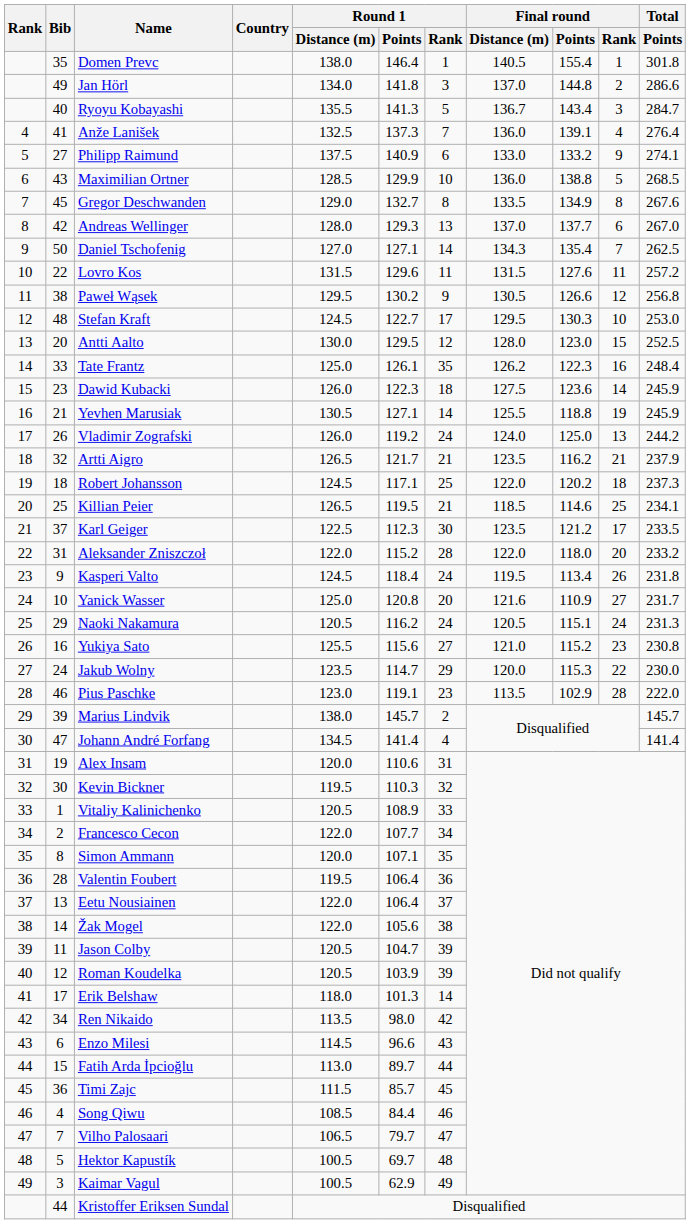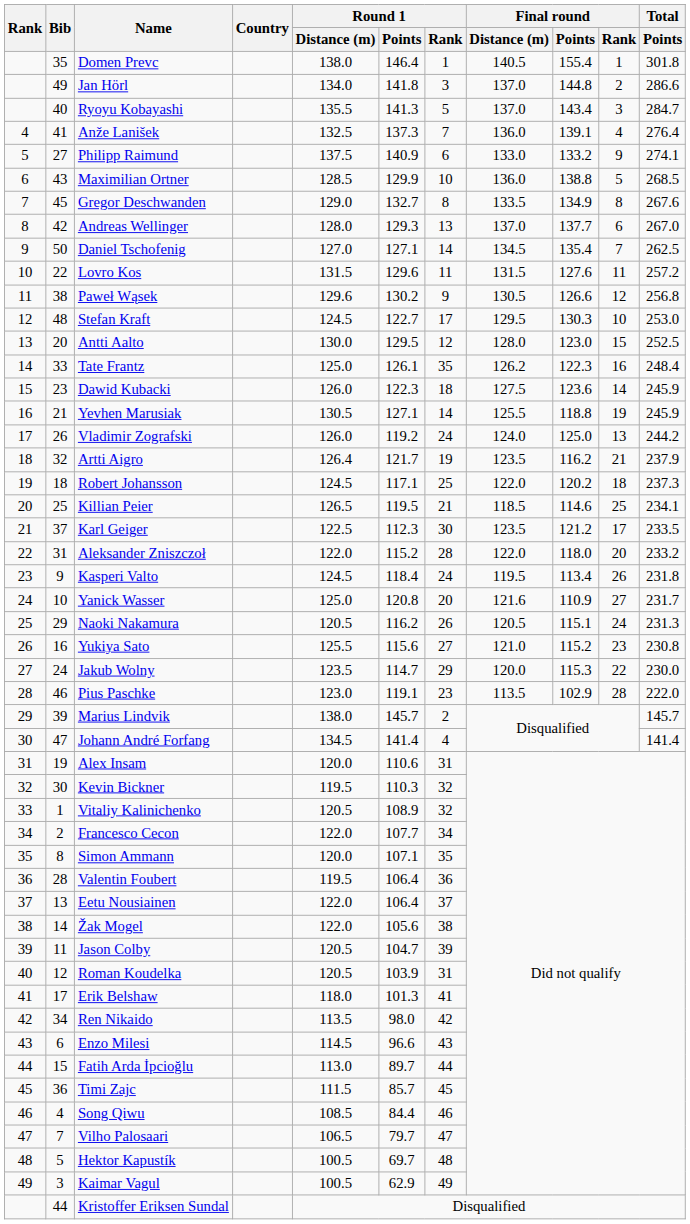Ryoyu Kobayashi | Final round / Distance (m): 136.7 -> 137.0
Daniel Tschofenig | Final round / Distance (m): 134.3 -> 134.5
Paweł Wąsek | Round 1 / Distance (m): 129.5 -> 129.6
Artti Aigro | Round 1 / Distance (m): 126.5 -> 126.4
Artti Aigro | Round 1 / Rank: 21 -> 19
Naoki Nakamura | Round 1 / Rank: 24 -> 26
Vitaliy Kalinichenko | Round 1 / Rank: 33 -> 32
Roman Koudelka | Round 1 / Rank: 39 -> 31
Erik Belshaw | Round 1 / Rank: 14 -> 41
